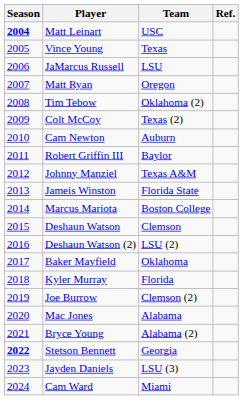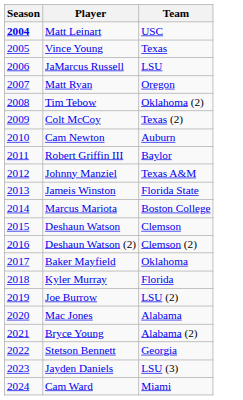- column: Ref.
Deshaun Watson (2) | Team: LSU (2) -> Clemson (2)
Joe Burrow | Team: Clemson (2) -> LSU (2)
Stetson Bennett | Season: bold -> normal
